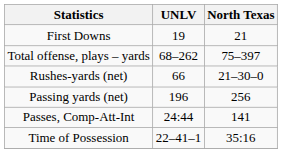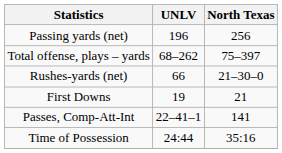rows swapped: First Downs <-> Passing yards (net)
Passes, Comp-Att-Int | UNLV: 24:44 -> 22–41–1
Time of Possession | UNLV: 22–41–1 -> 24:44
